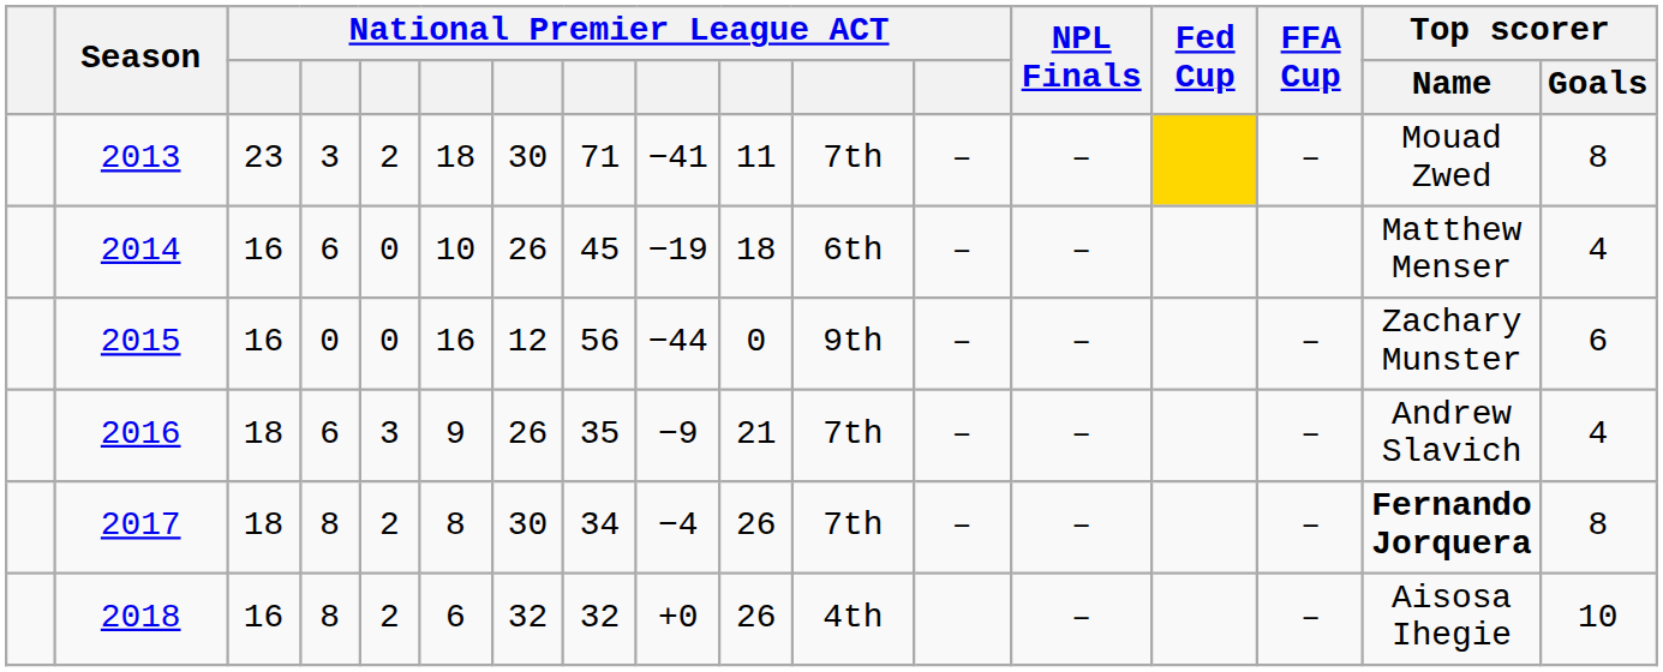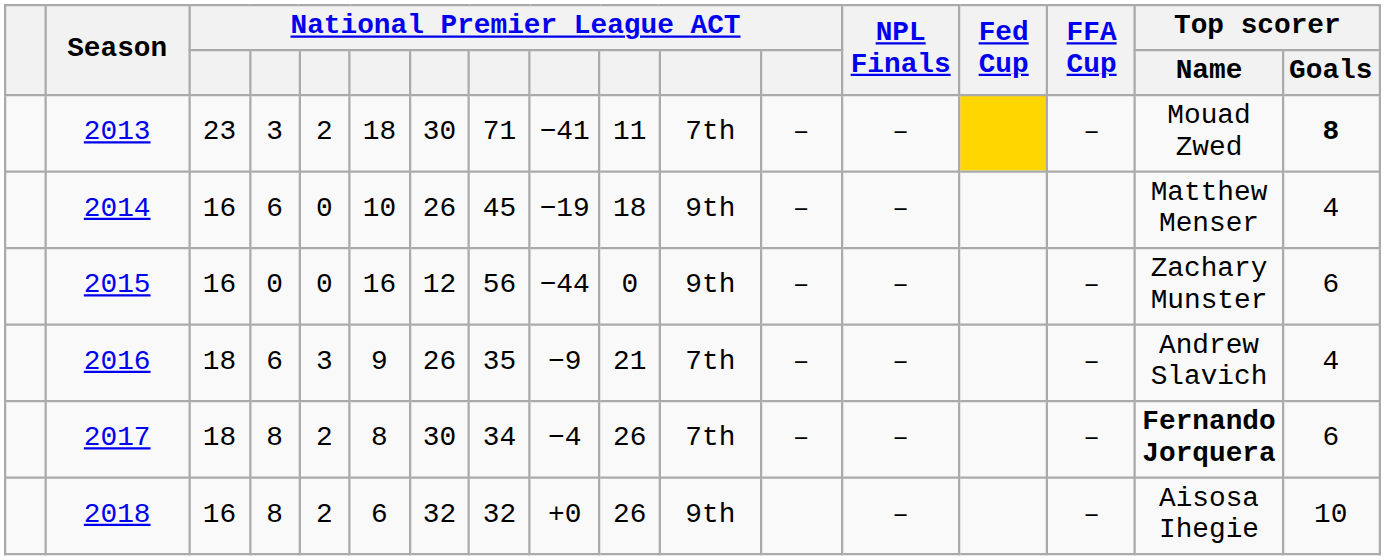2013 | Top scorer / Goals: normal -> bold
2014 | column 11: 6th -> 9th
2017 | Top scorer / Goals: 8 -> 6
2018 | column 11: 4th -> 9th
